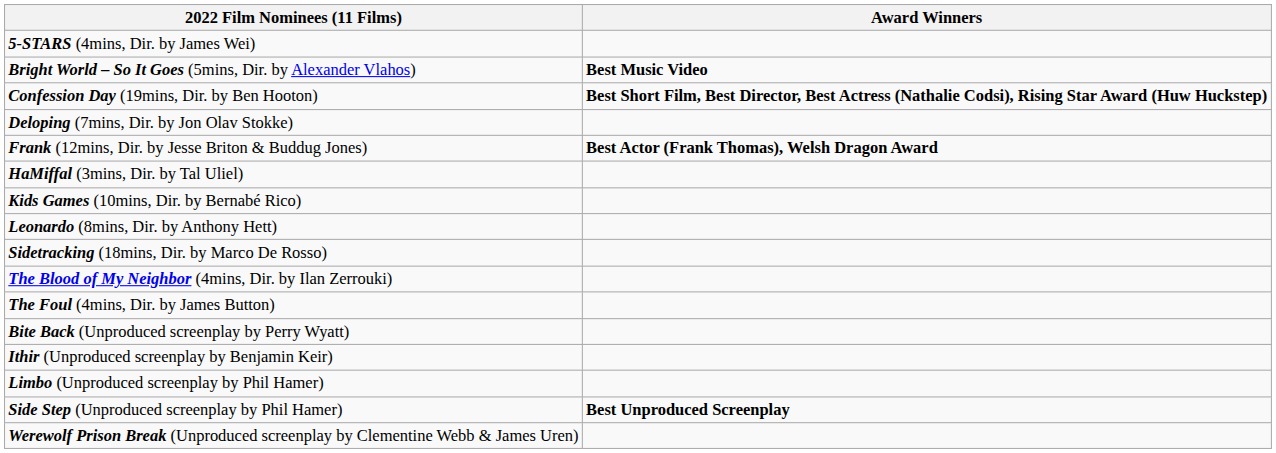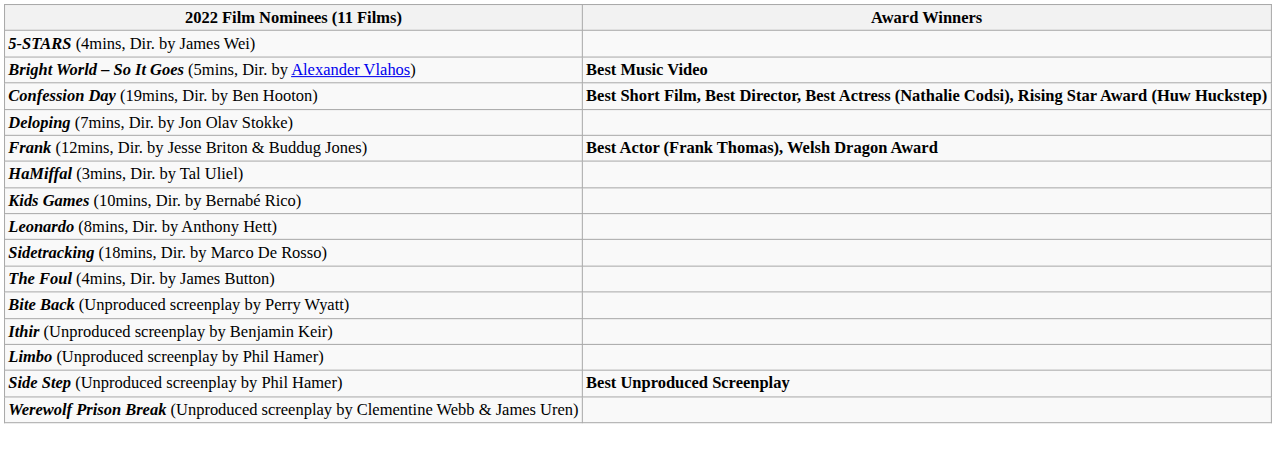- row: The Blood of My Neighbor (4mins, Dir. by Ilan Zerrouki)
